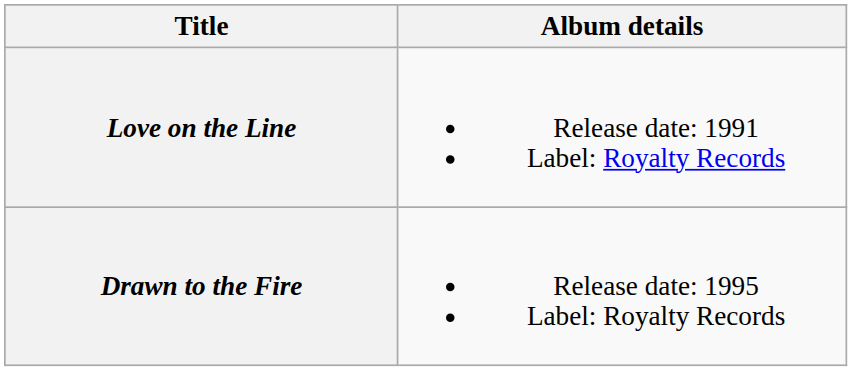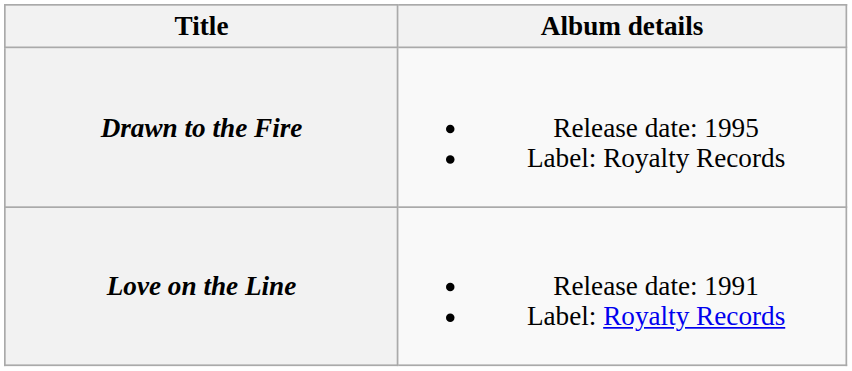rows swapped: Love on the Line <-> Drawn to the Fire
